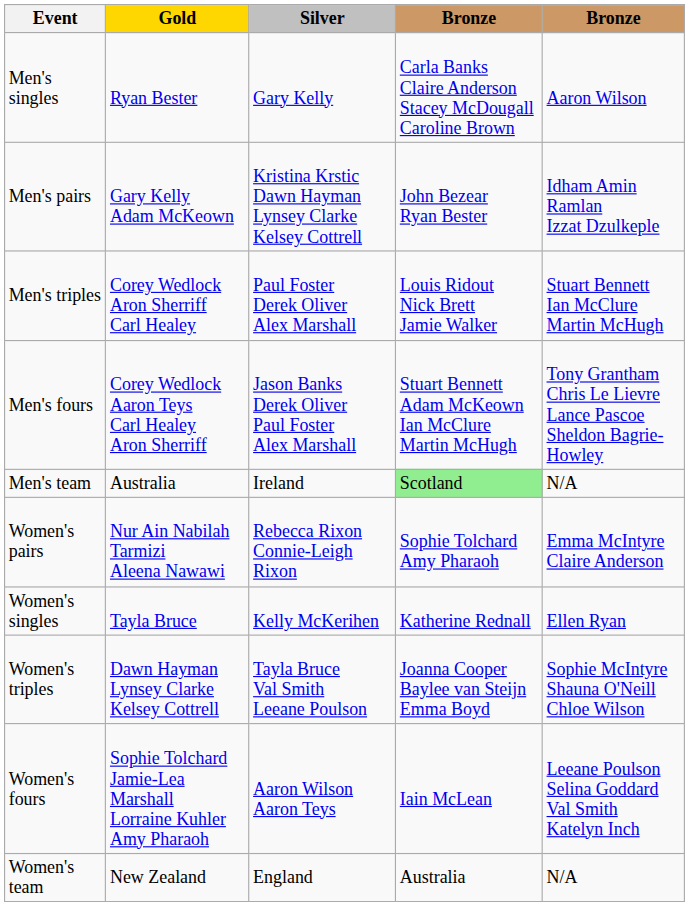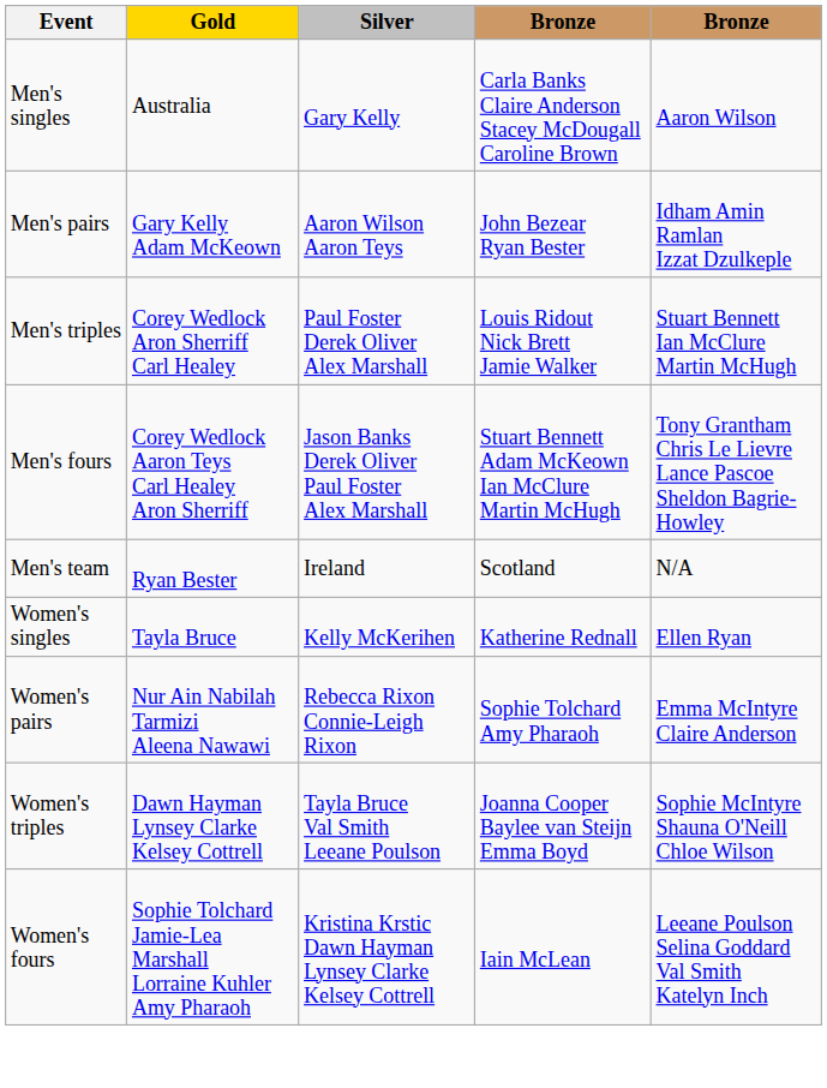Men's singles | Gold: Ryan Bester -> Australia
Men's pairs | Silver: Kristina Krstic Dawn Hayman Lynsey Clarke Kelsey Cottrell -> Aaron Wilson Aaron Teys
Men's team | Gold: Australia -> Ryan Bester
Men's team | column 4: lightgreen background -> no background
rows swapped: Women's singles <-> Women's pairs
Women's fours | Silver: Aaron Wilson Aaron Teys -> Kristina Krstic Dawn Hayman Lynsey Clarke Kelsey Cottrell
- row: Women's team | New Zealand | England | Australia | N/A
